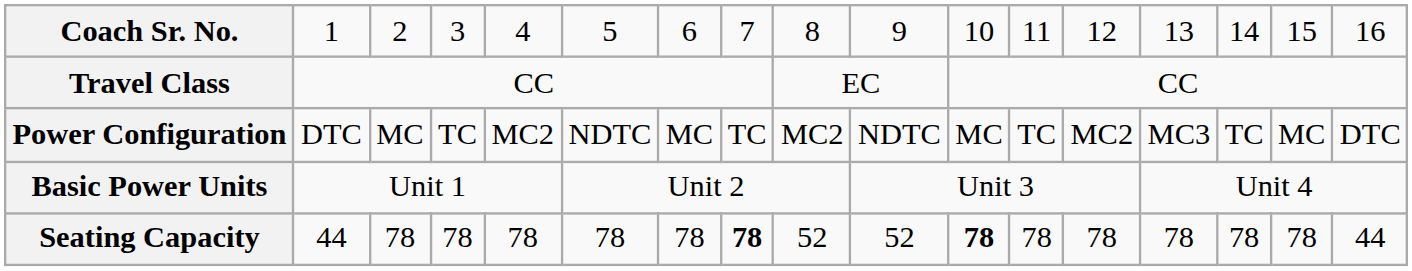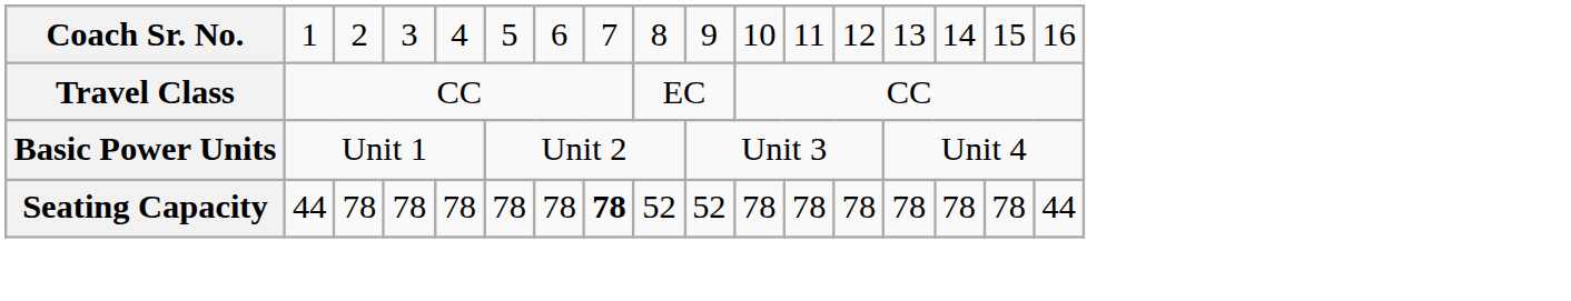- row: Power Configuration | DTC | MC | TC | MC2 | NDTC | MC | TC | MC2 | NDTC | MC | TC | MC2 | MC3 | TC | MC | DTC
Seating Capacity | column 11: bold -> normal
